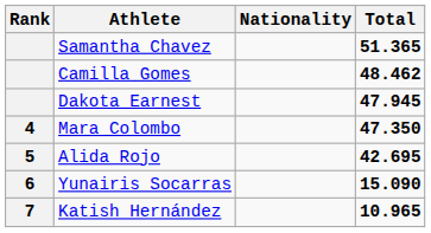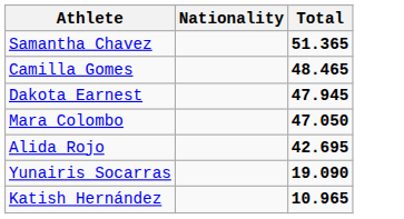- column: Rank | 4 | 5 | 6 | 7
Camilla Gomes | Total: 48.462 -> 48.465
Mara Colombo | Total: 47.350 -> 47.050
Yunairis Socarras | Total: 15.090 -> 19.090
